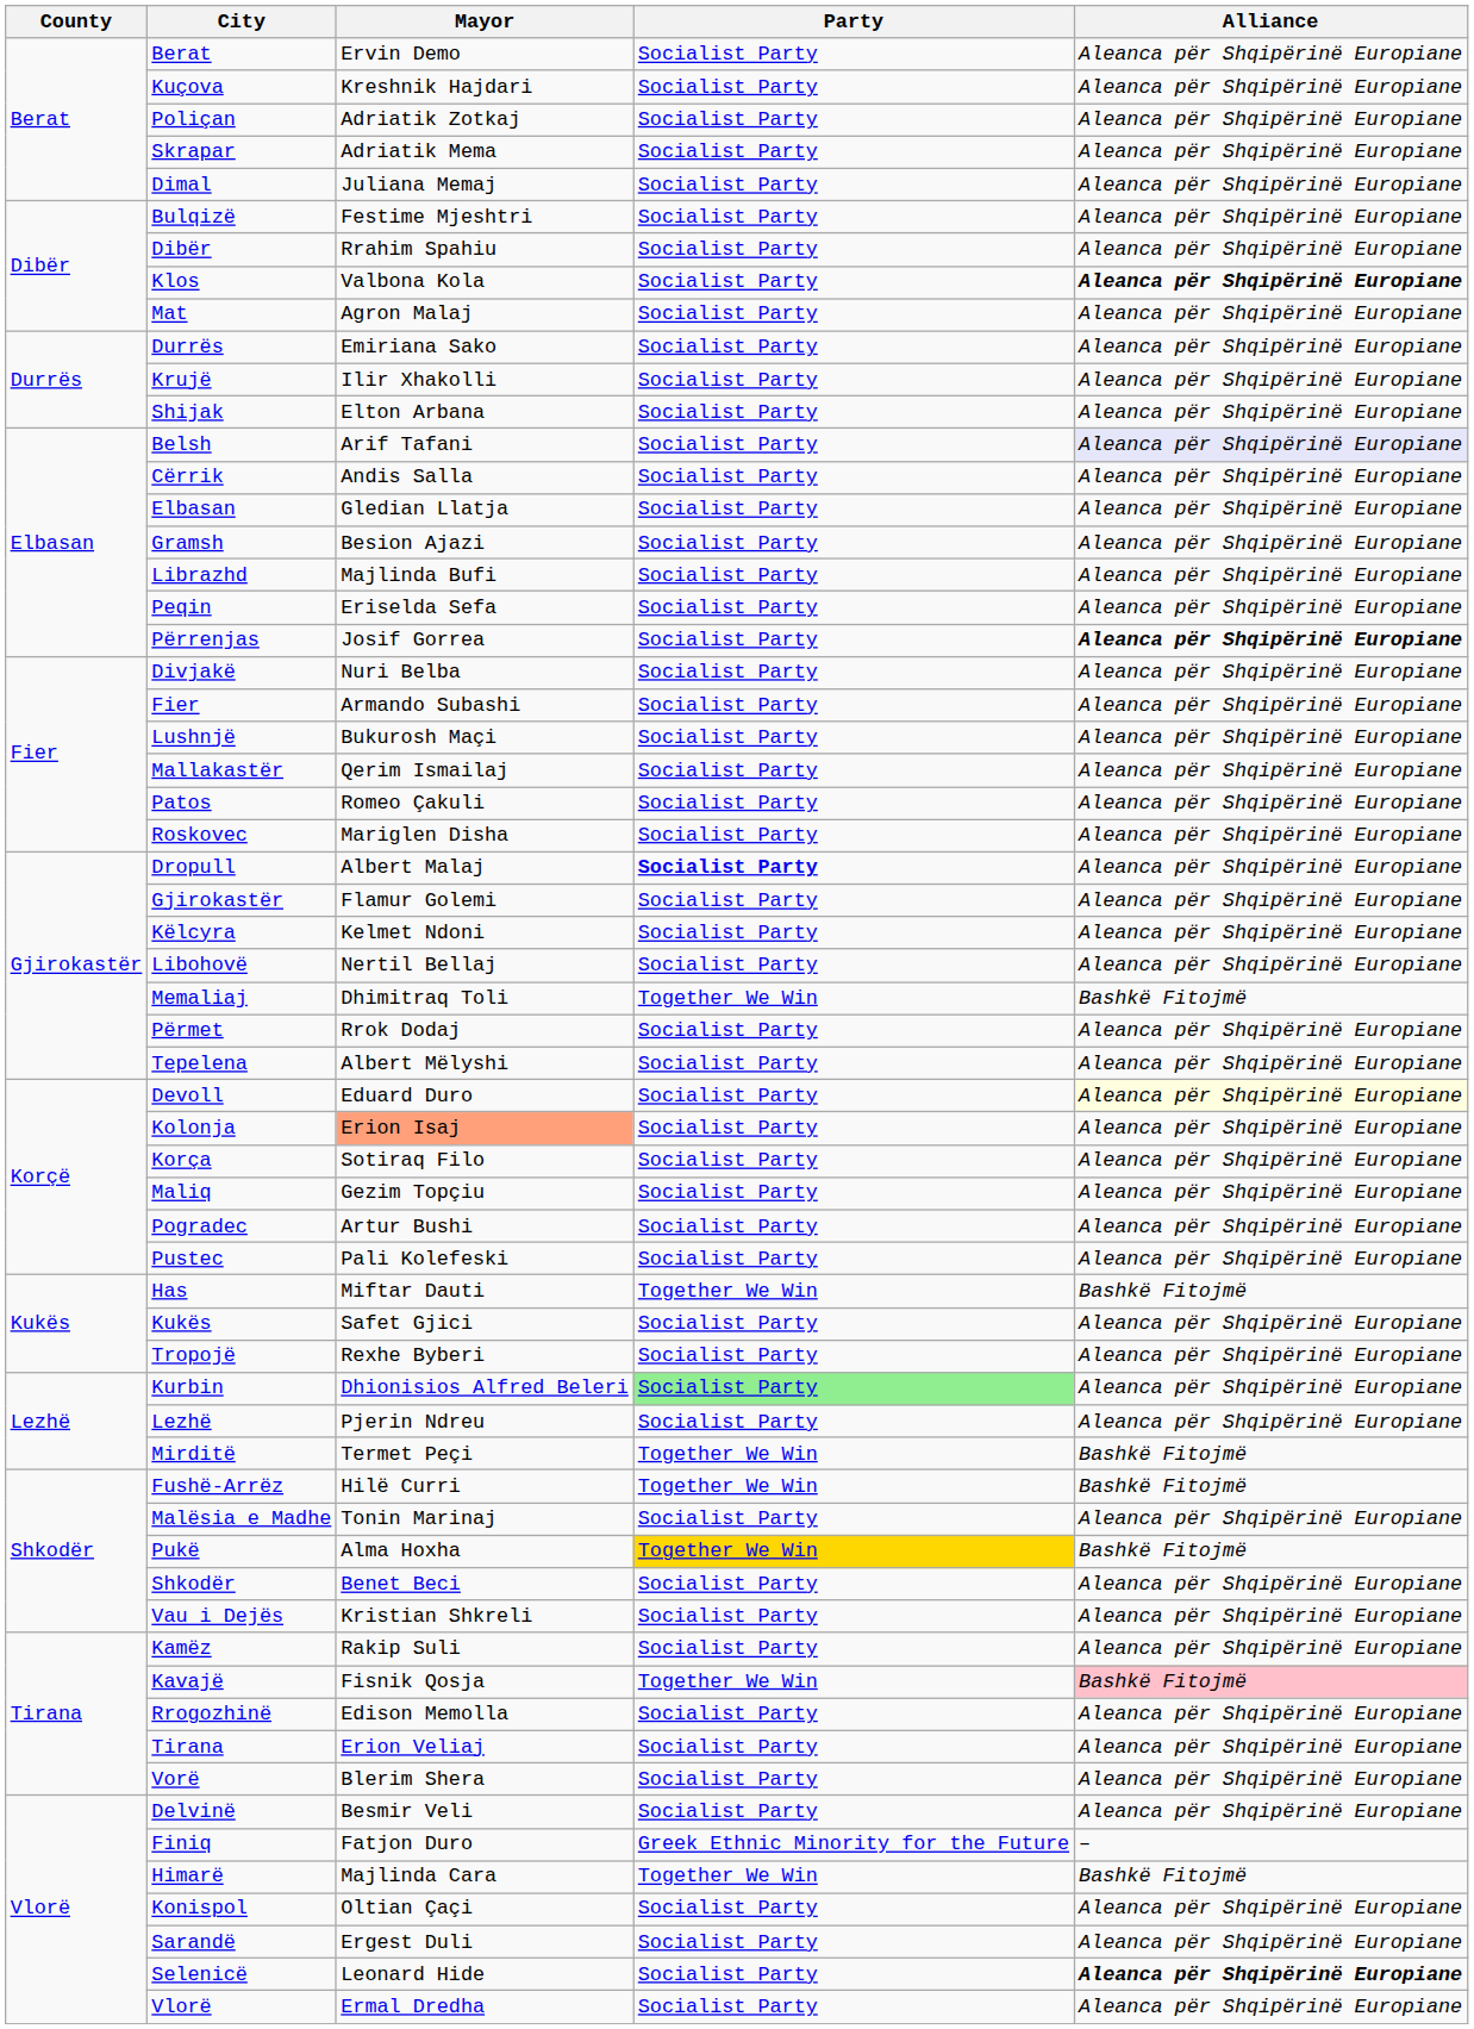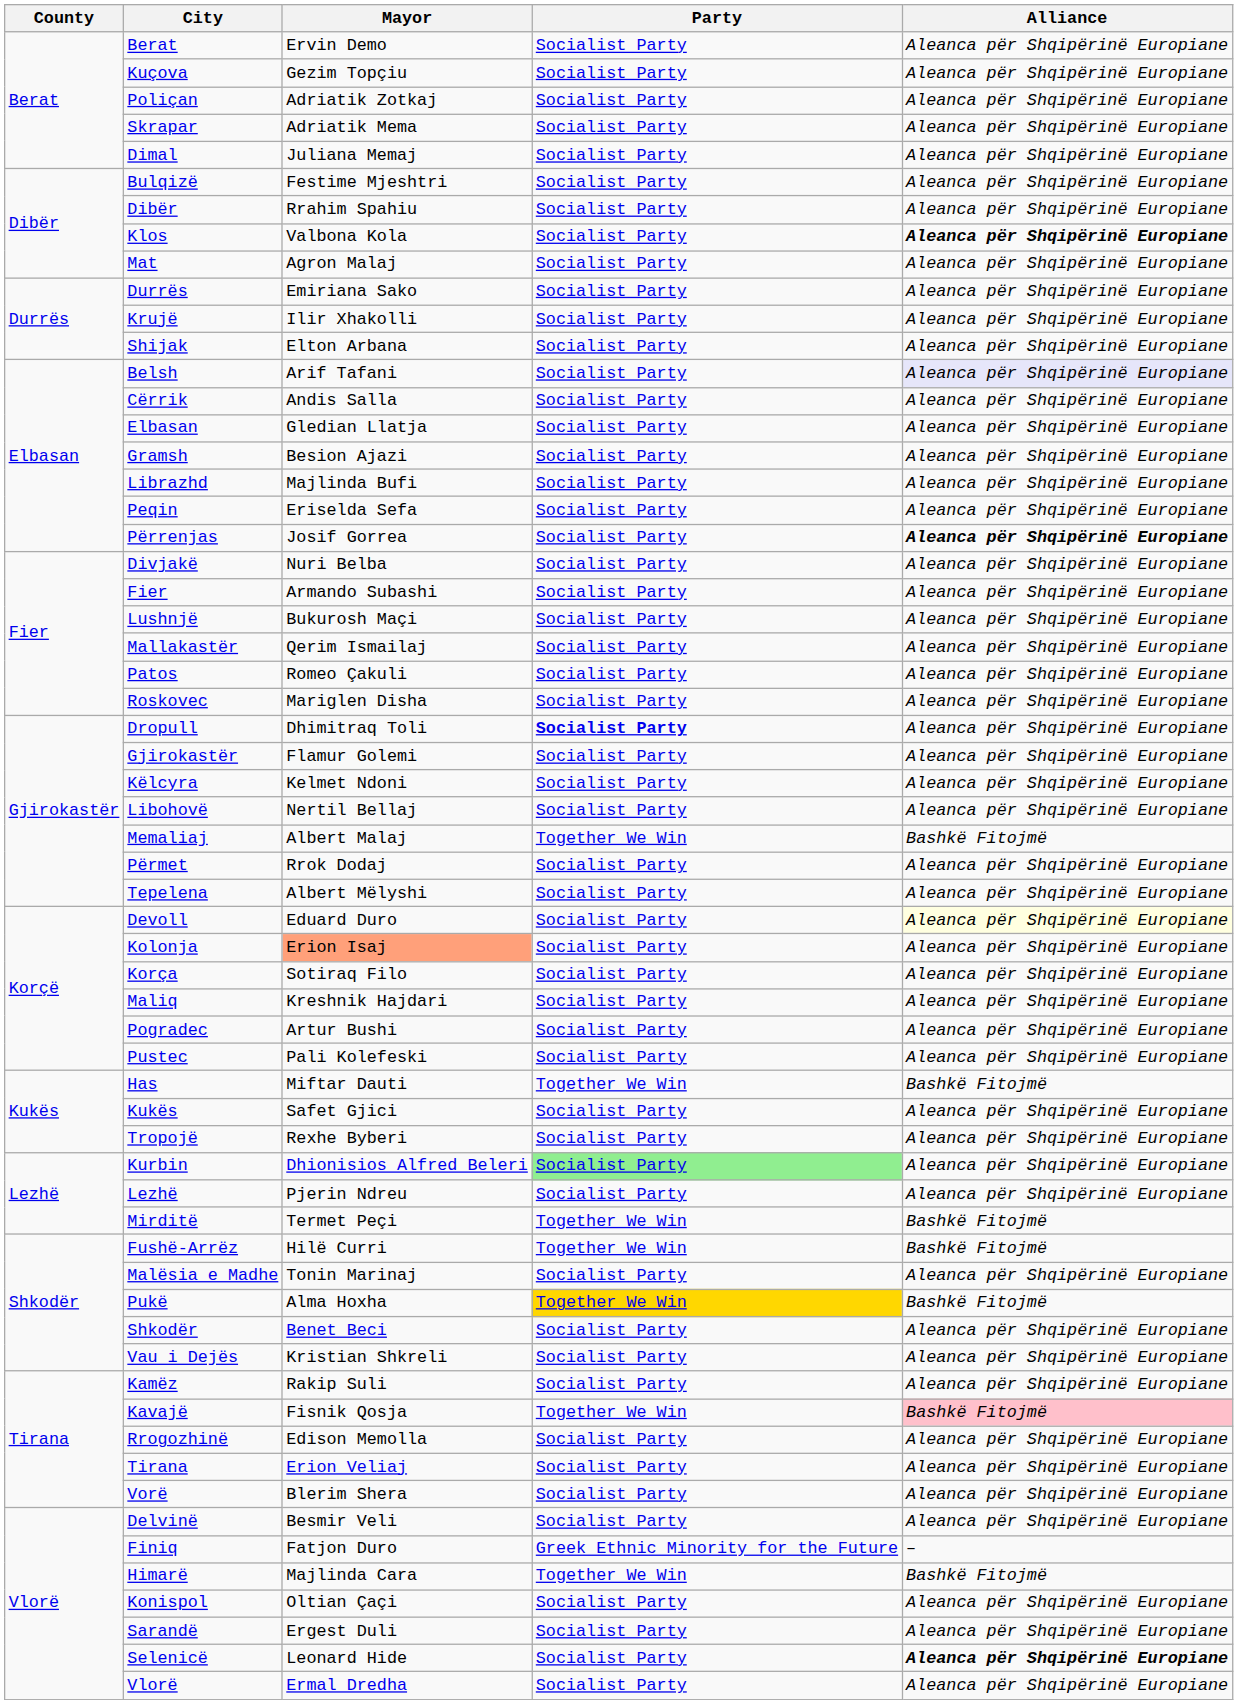Kuçova | Mayor: Kreshnik Hajdari -> Gezim Topçiu
Dropull | Mayor: Albert Malaj -> Dhimitraq Toli
Memaliaj | Mayor: Dhimitraq Toli -> Albert Malaj
Maliq | Mayor: Gezim Topçiu -> Kreshnik Hajdari
